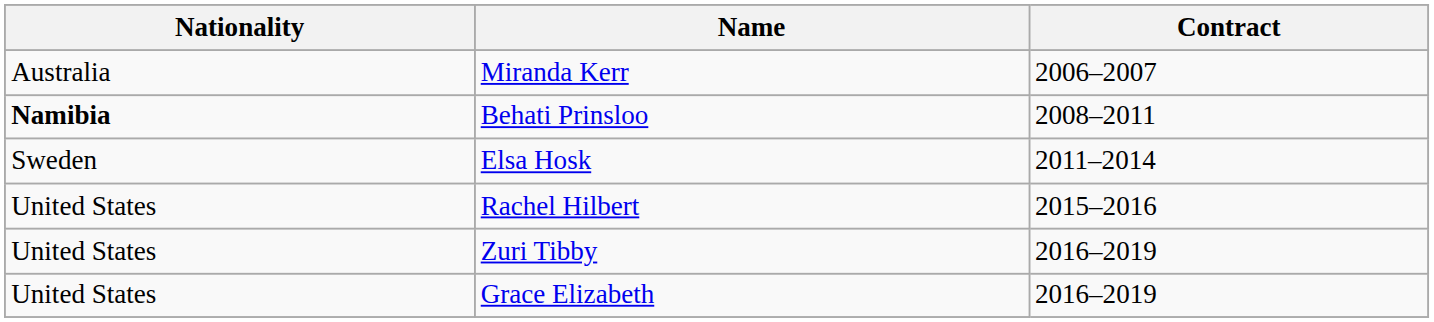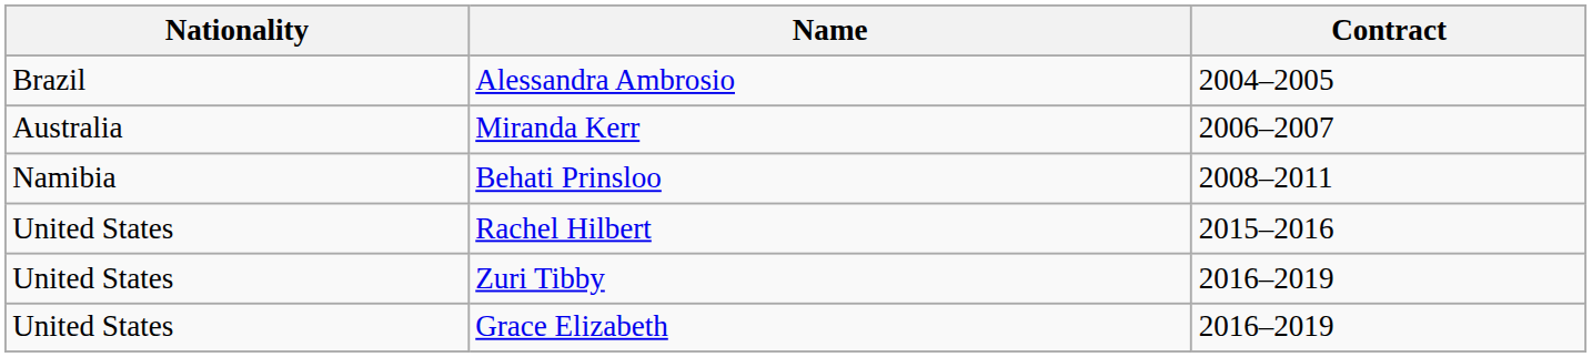+ row: Brazil | Alessandra Ambrosio | 2004–2005
Behati Prinsloo | Nationality: bold -> normal
- row: Sweden | Elsa Hosk | 2011–2014
